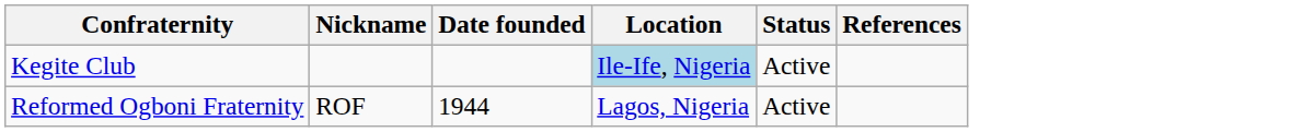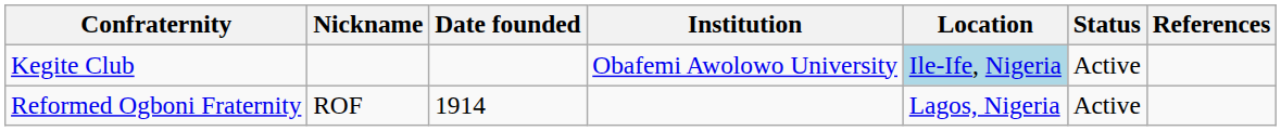+ column: Institution | Obafemi Awolowo University
Reformed Ogboni Fraternity | Date founded: 1944 -> 1914
